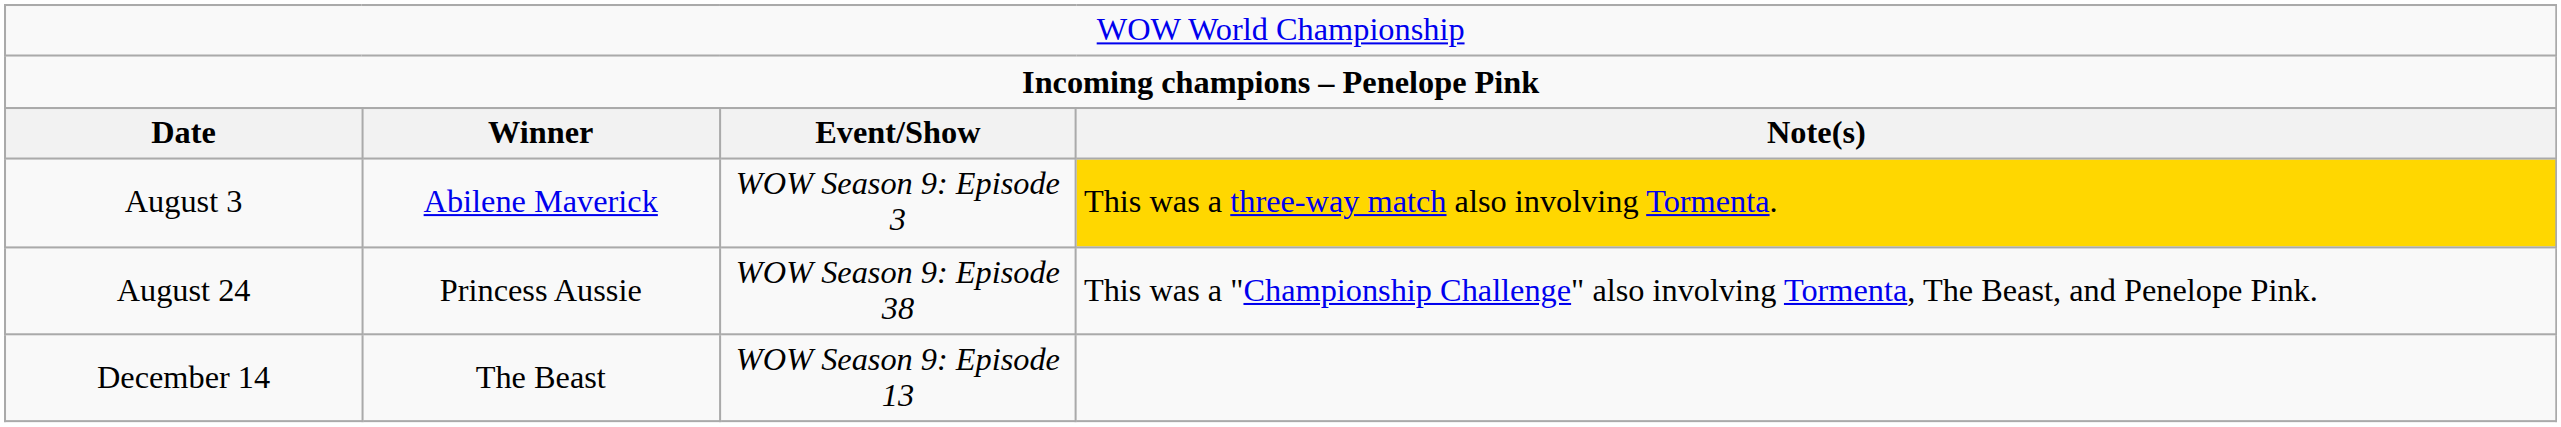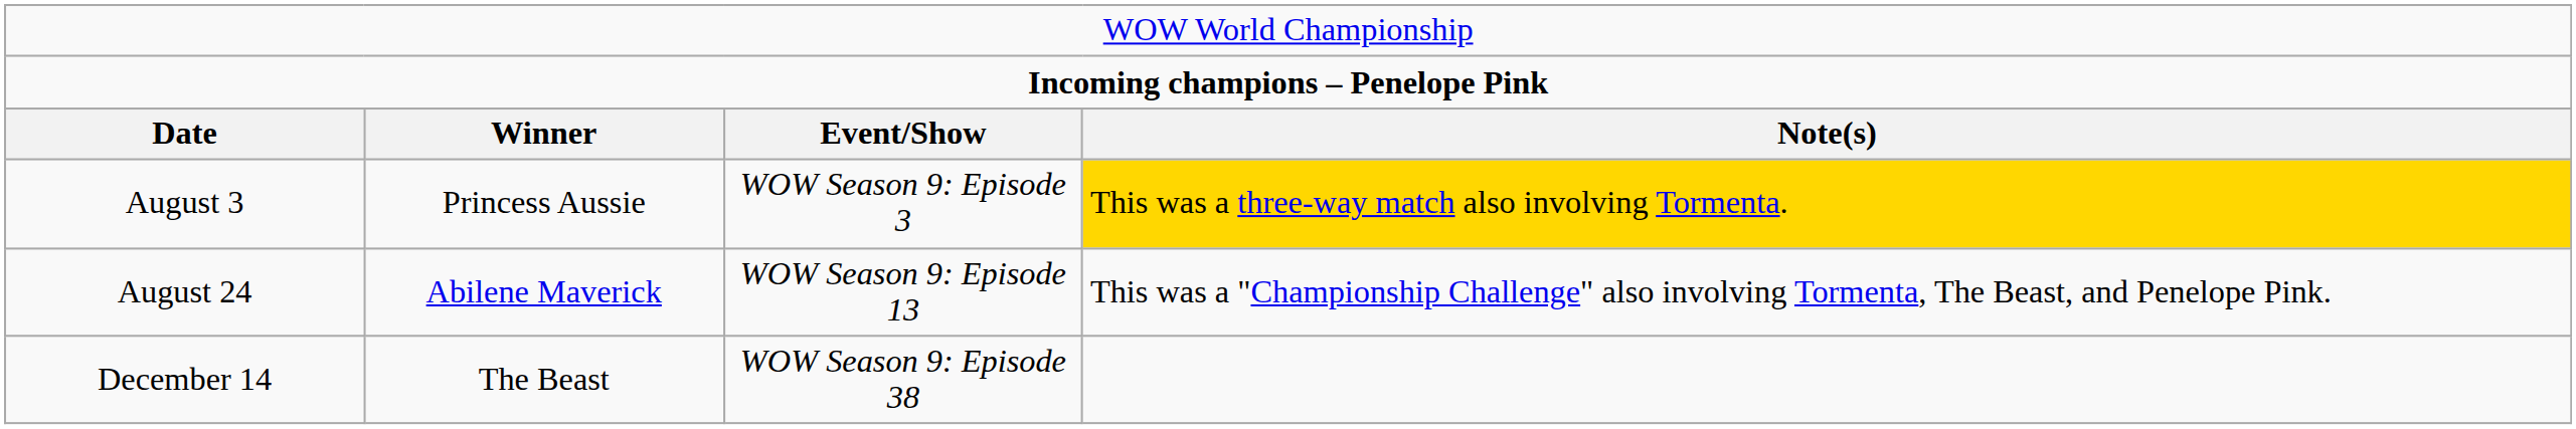August 3 | column 2: Abilene Maverick -> Princess Aussie
August 24 | column 2: Princess Aussie -> Abilene Maverick
August 24 | column 3: WOW Season 9: Episode 38 -> WOW Season 9: Episode 13
December 14 | column 3: WOW Season 9: Episode 13 -> WOW Season 9: Episode 38
